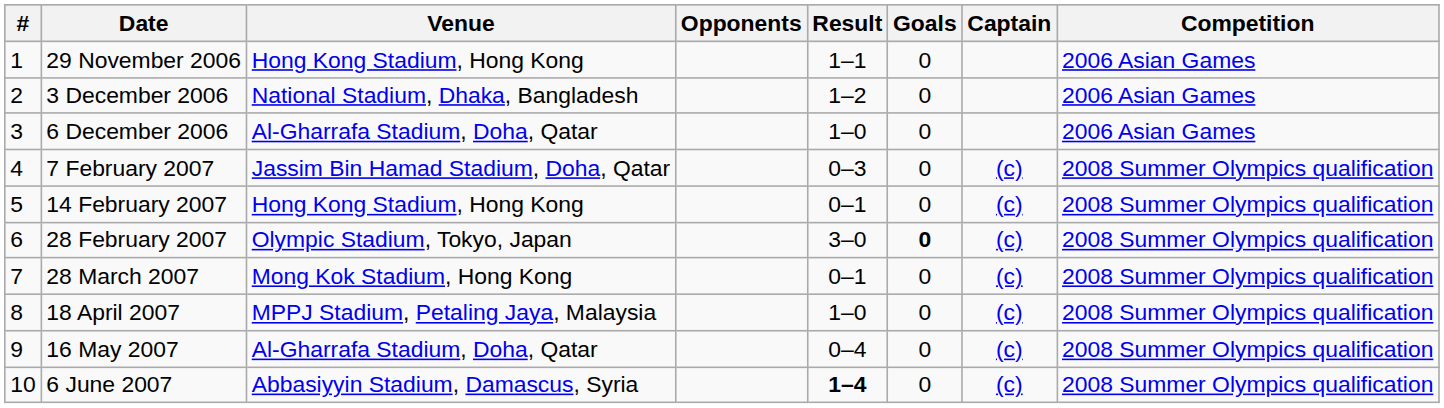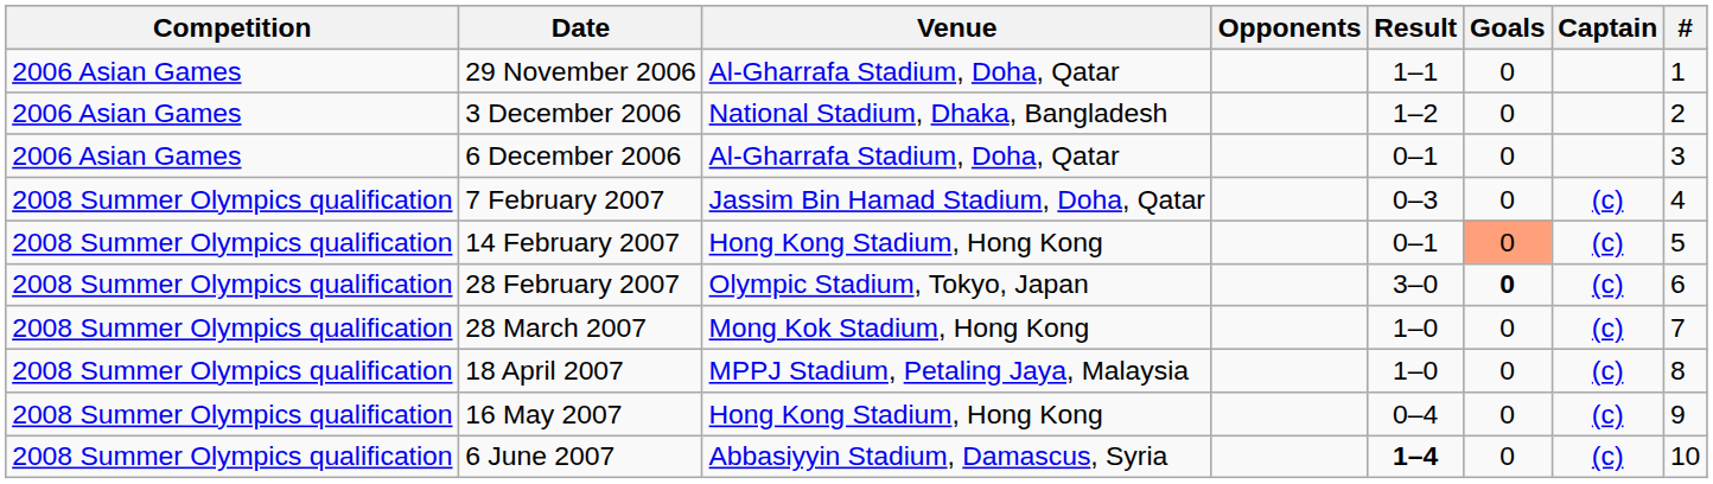columns swapped: # <-> Competition
29 November 2006 | Venue: Hong Kong Stadium, Hong Kong -> Al-Gharrafa Stadium, Doha, Qatar
6 December 2006 | Result: 1–0 -> 0–1
14 February 2007 | Goals: no background -> lightsalmon background
28 March 2007 | Result: 0–1 -> 1–0
16 May 2007 | Venue: Al-Gharrafa Stadium, Doha, Qatar -> Hong Kong Stadium, Hong Kong
